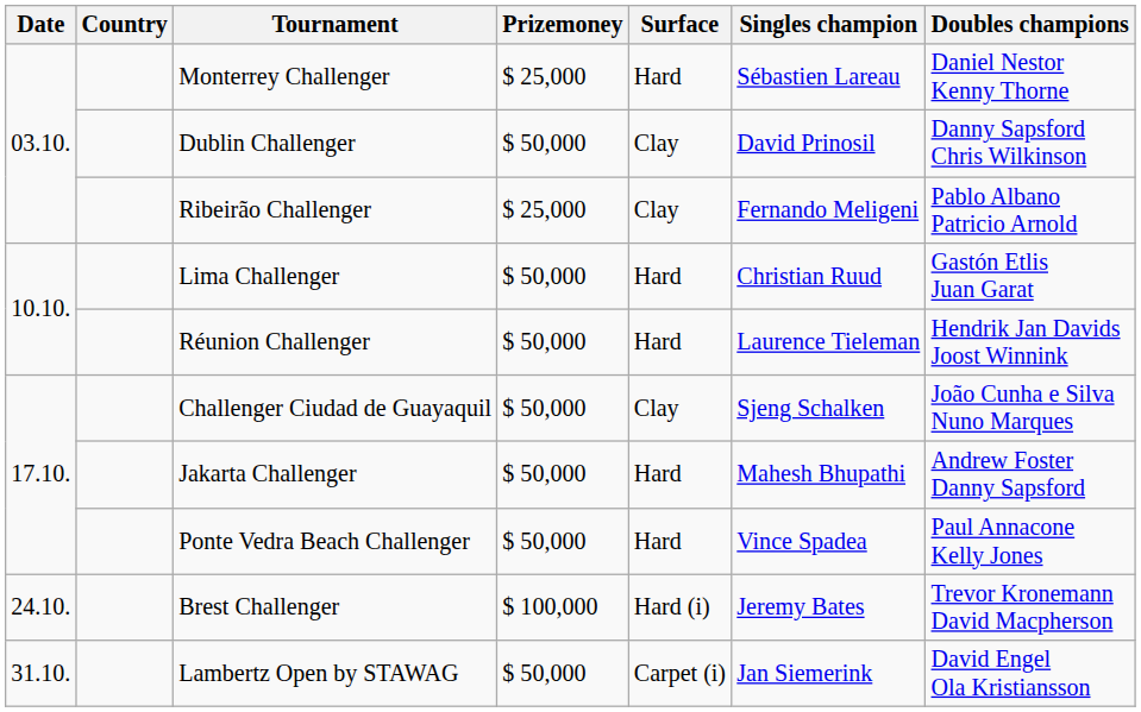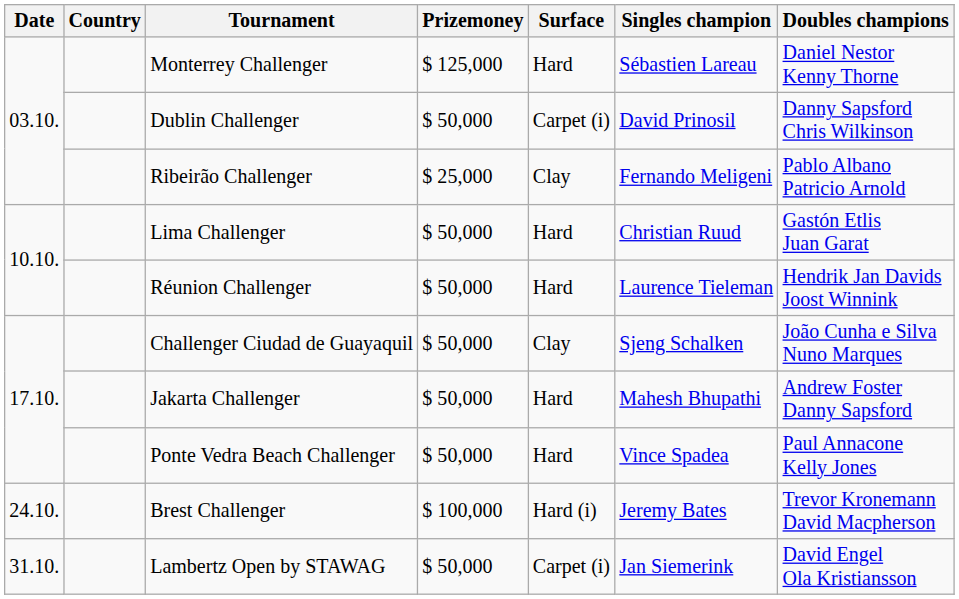Monterrey Challenger | Prizemoney: $ 25,000 -> $ 125,000
Dublin Challenger | Surface: Clay -> Carpet (i)
